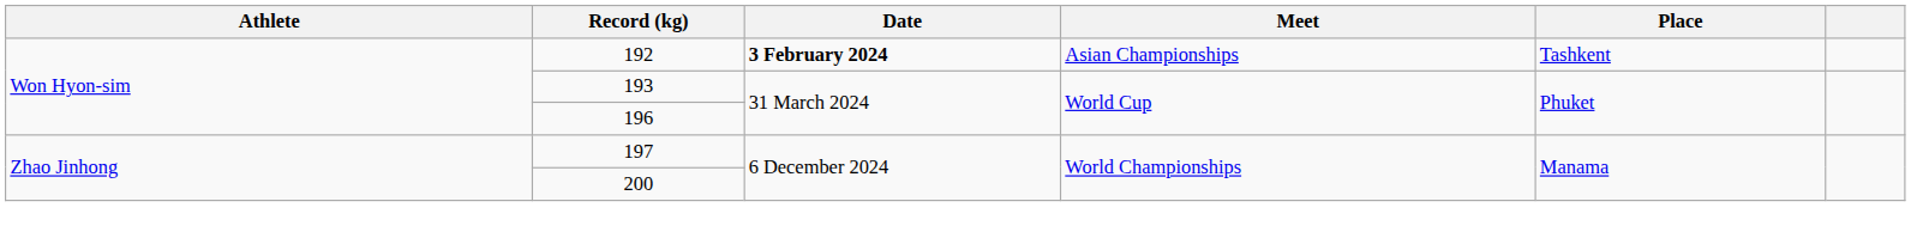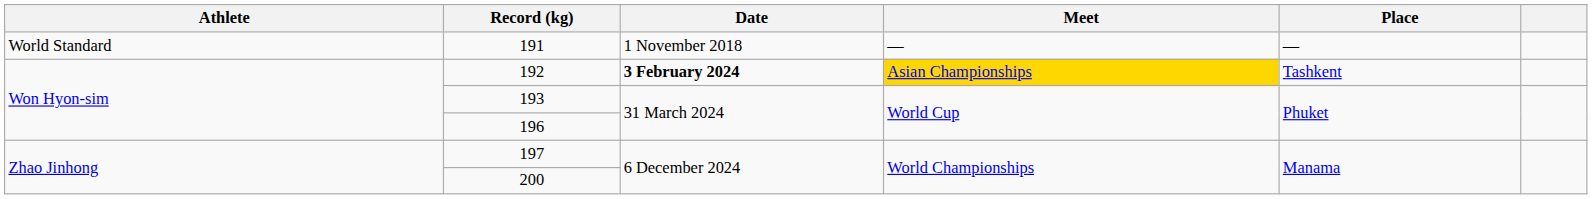+ row: World Standard | 191 | 1 November 2018 | — | —
192 | Meet: no background -> gold background
